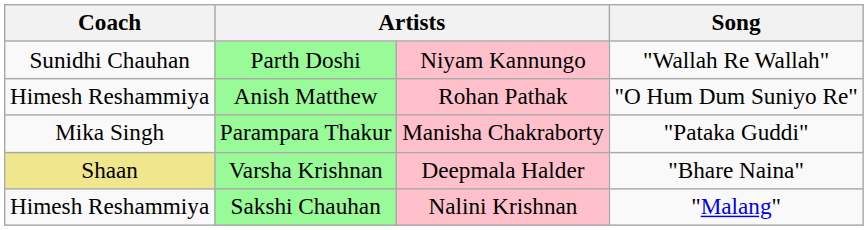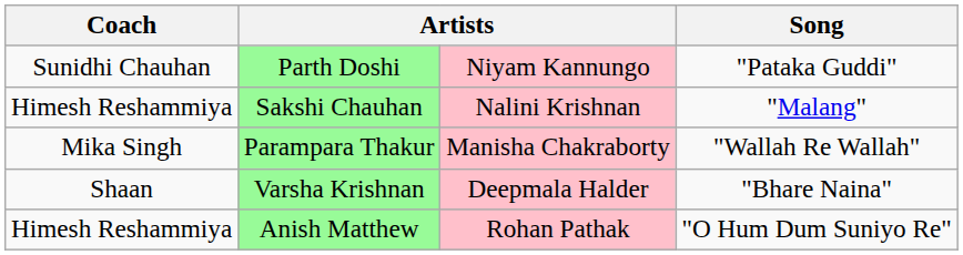Parth Doshi | Song: "Wallah Re Wallah" -> "Pataka Guddi"
rows swapped: Anish Matthew <-> Sakshi Chauhan
Parampara Thakur | Song: "Pataka Guddi" -> "Wallah Re Wallah"
Varsha Krishnan | Coach: khaki background -> no background
